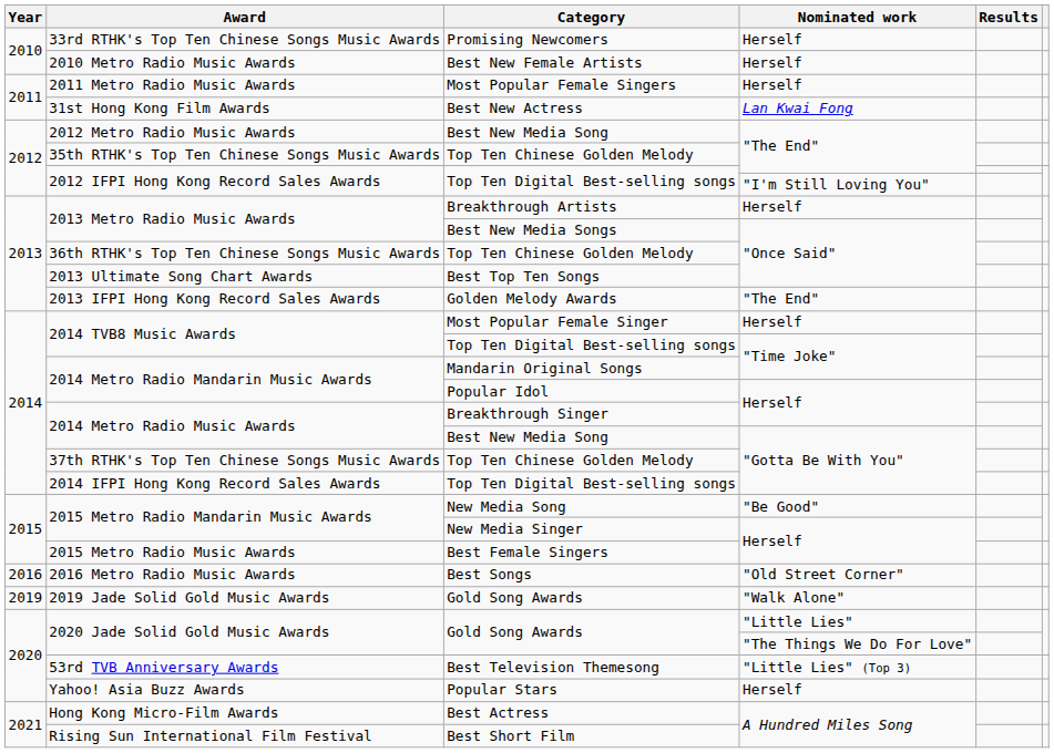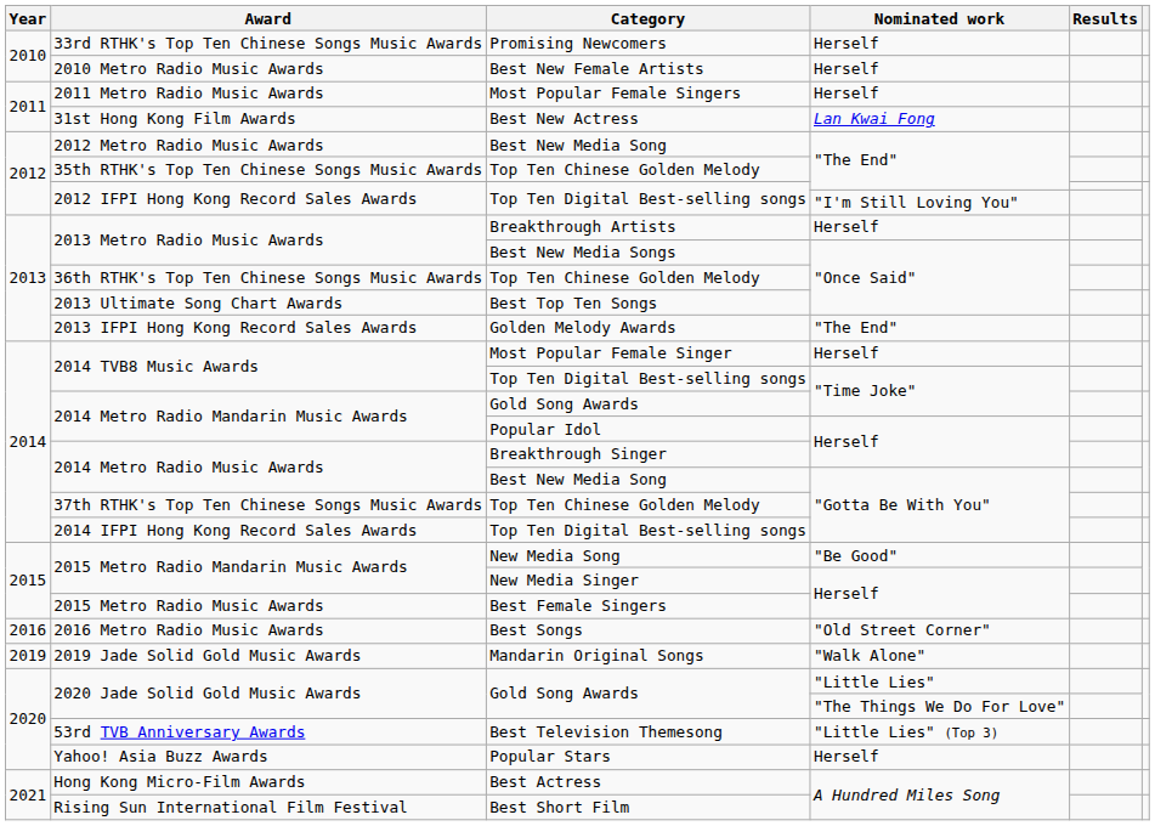2014 Metro Radio Mandarin Music Awards / "Time Joke" | Category: Mandarin Original Songs -> Gold Song Awards
2019 Jade Solid Gold Music Awards | Category: Gold Song Awards -> Mandarin Original Songs
